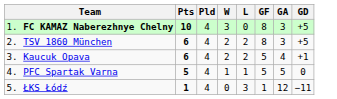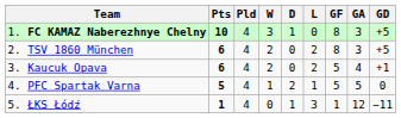+ column: D | 1 | 0 | 0 | 2 | 1
